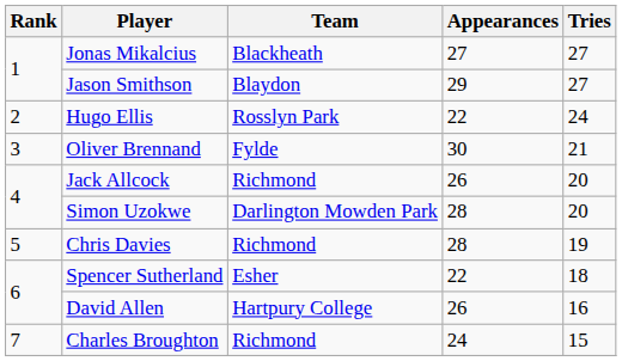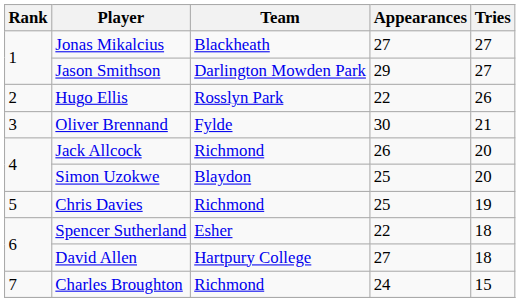Jason Smithson | Team: Blaydon -> Darlington Mowden Park
Hugo Ellis | Tries: 24 -> 26
Simon Uzokwe | Team: Darlington Mowden Park -> Blaydon
Simon Uzokwe | Appearances: 28 -> 25
Chris Davies | Appearances: 28 -> 25
David Allen | Appearances: 26 -> 27
David Allen | Tries: 16 -> 18
